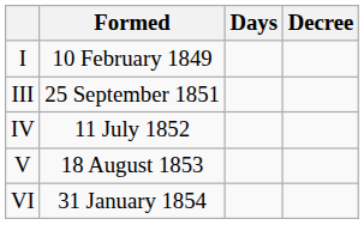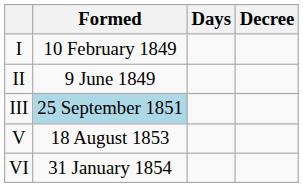+ row: II | 9 June 1849
III | Formed: no background -> lightblue background
- row: IV | 11 July 1852
